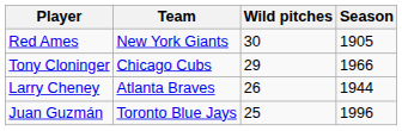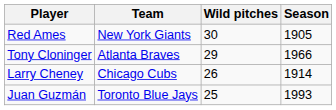Tony Cloninger | Team: Chicago Cubs -> Atlanta Braves
Larry Cheney | Team: Atlanta Braves -> Chicago Cubs
Larry Cheney | Season: 1944 -> 1914
Juan Guzmán | Season: 1996 -> 1993
